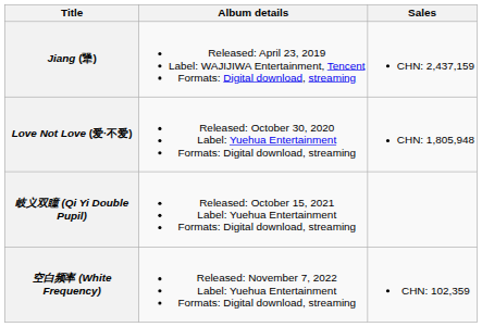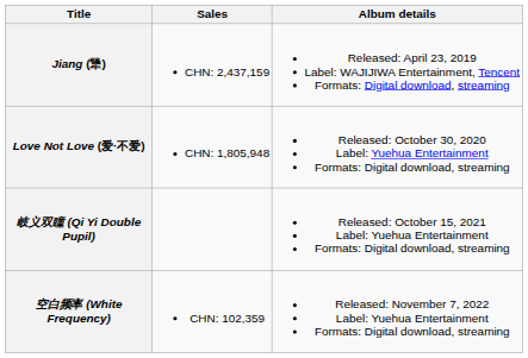columns swapped: Album details <-> Sales
